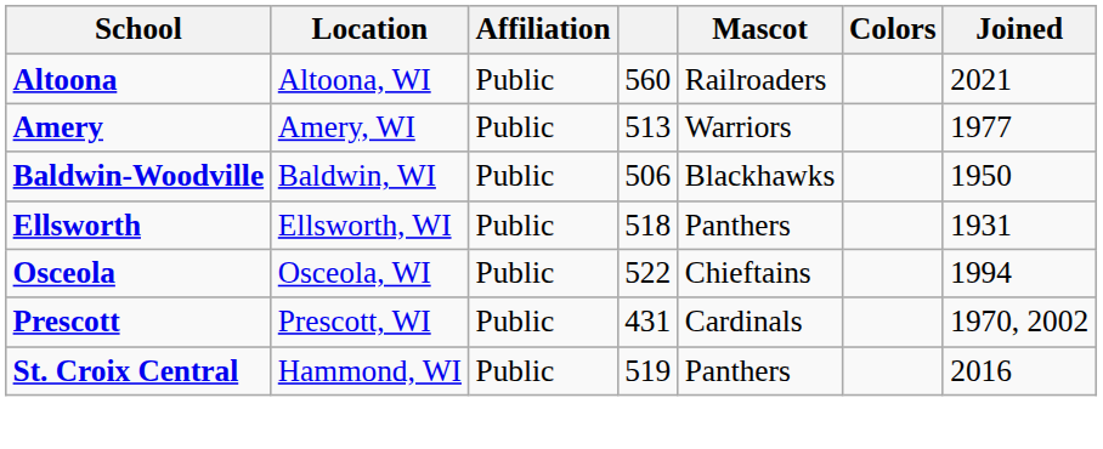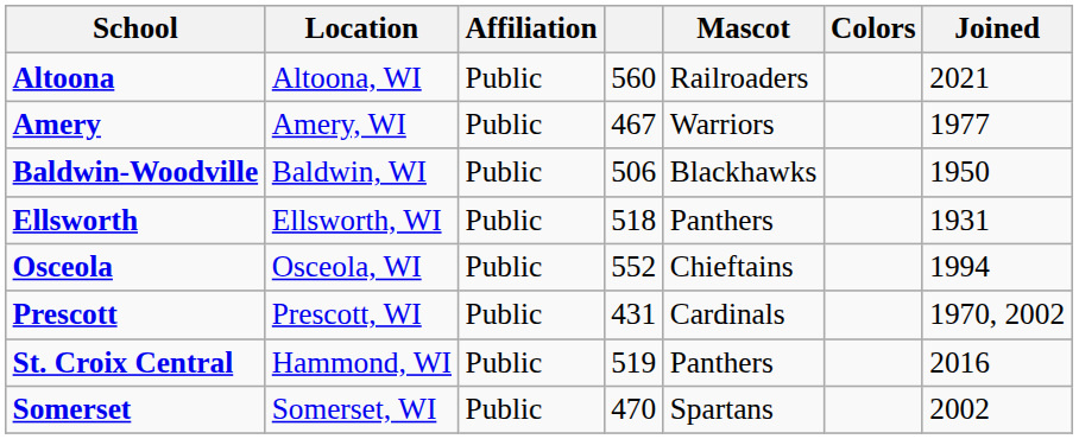Amery | column 4: 513 -> 467
Osceola | column 4: 522 -> 552
+ row: Somerset | Somerset, WI | Public | 470 | Spartans | 2002
